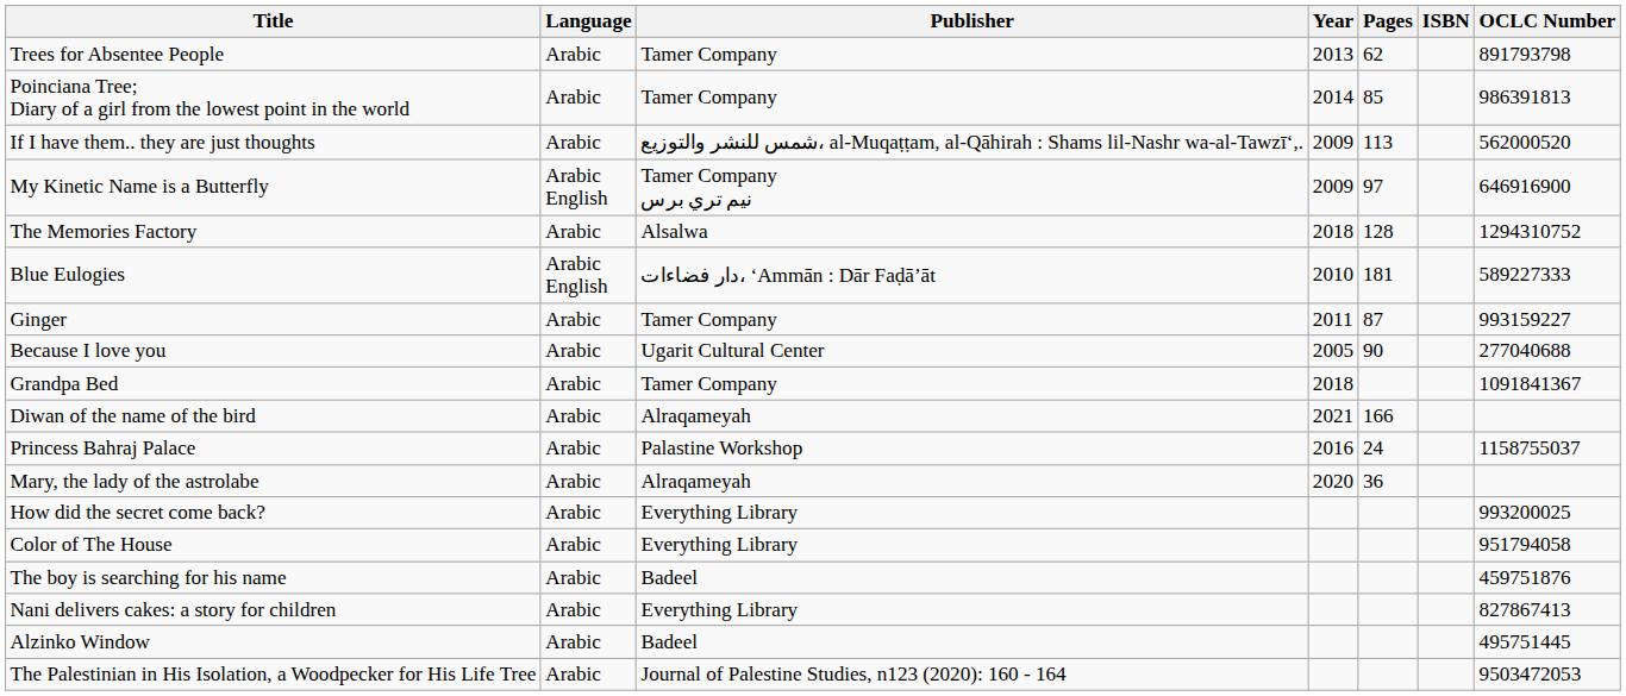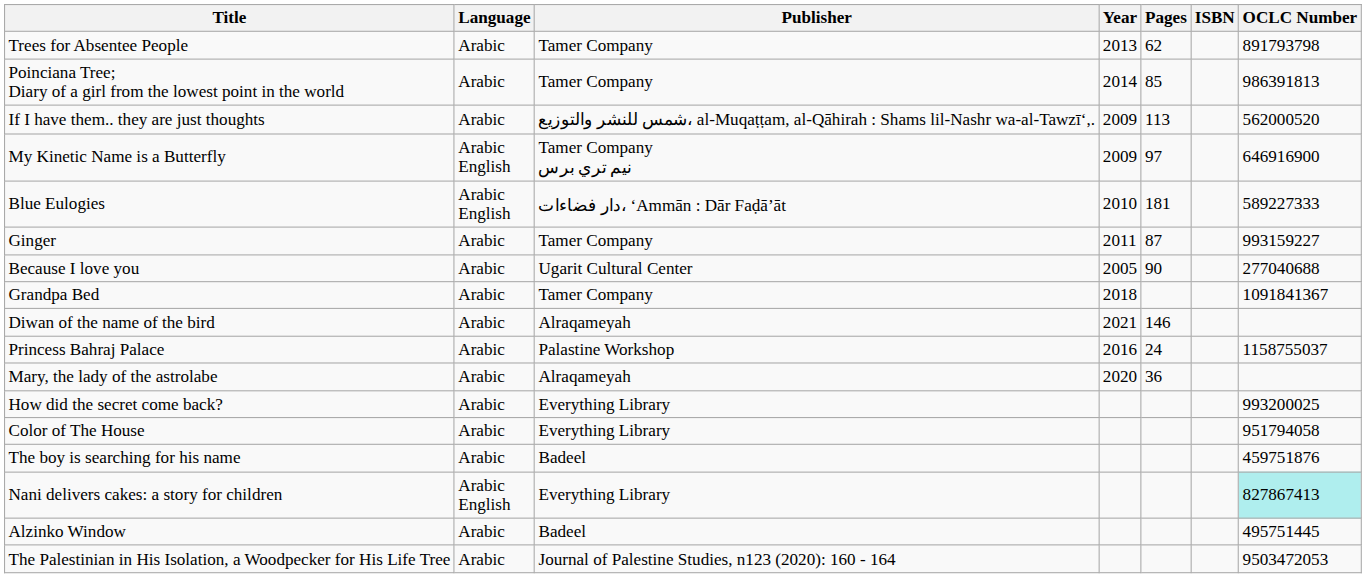- row: The Memories Factory | Arabic | Alsalwa | 2018 | 128 | 1294310752
Diwan of the name of the bird | Pages: 166 -> 146
Nani delivers cakes: a story for children | Language: Arabic -> Arabic English
Nani delivers cakes: a story for children | OCLC Number: no background -> paleturquoise background
